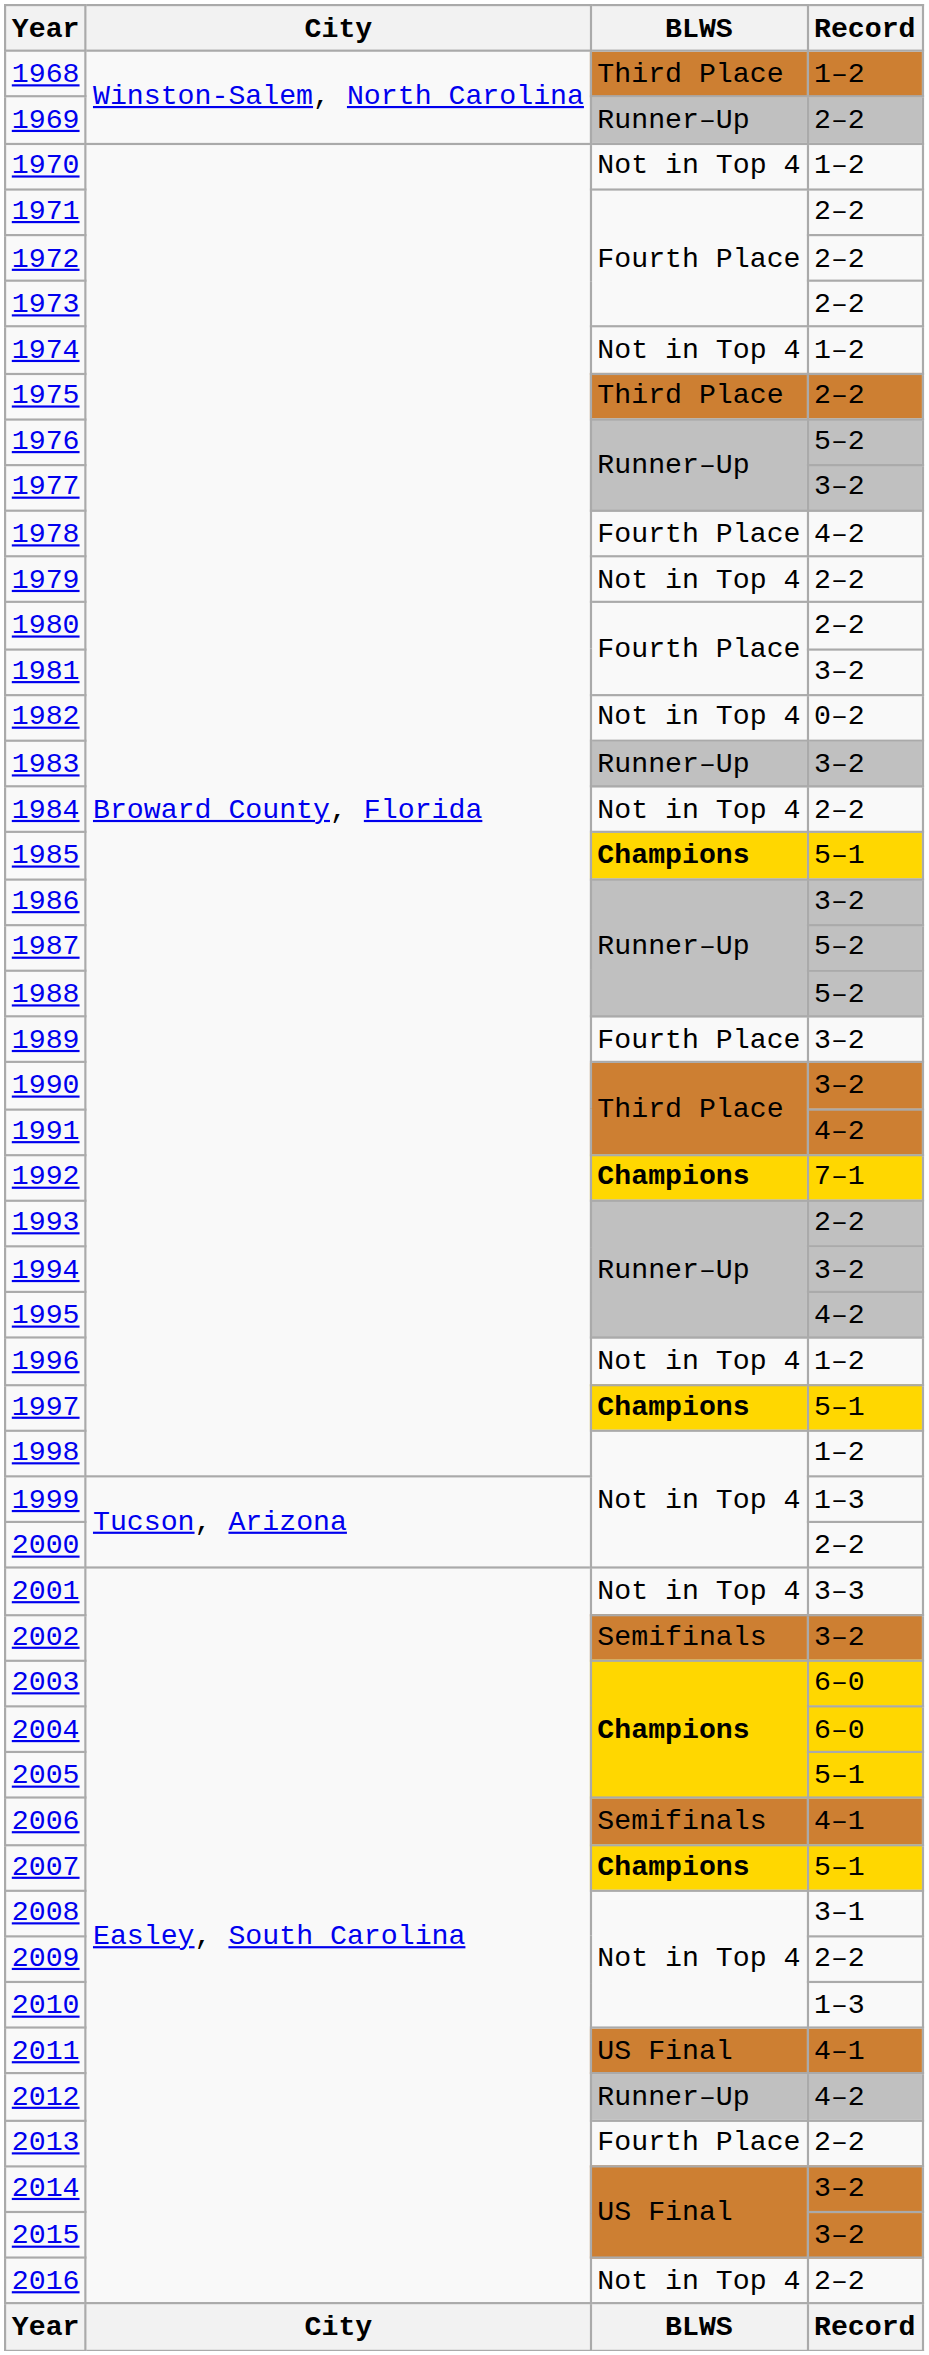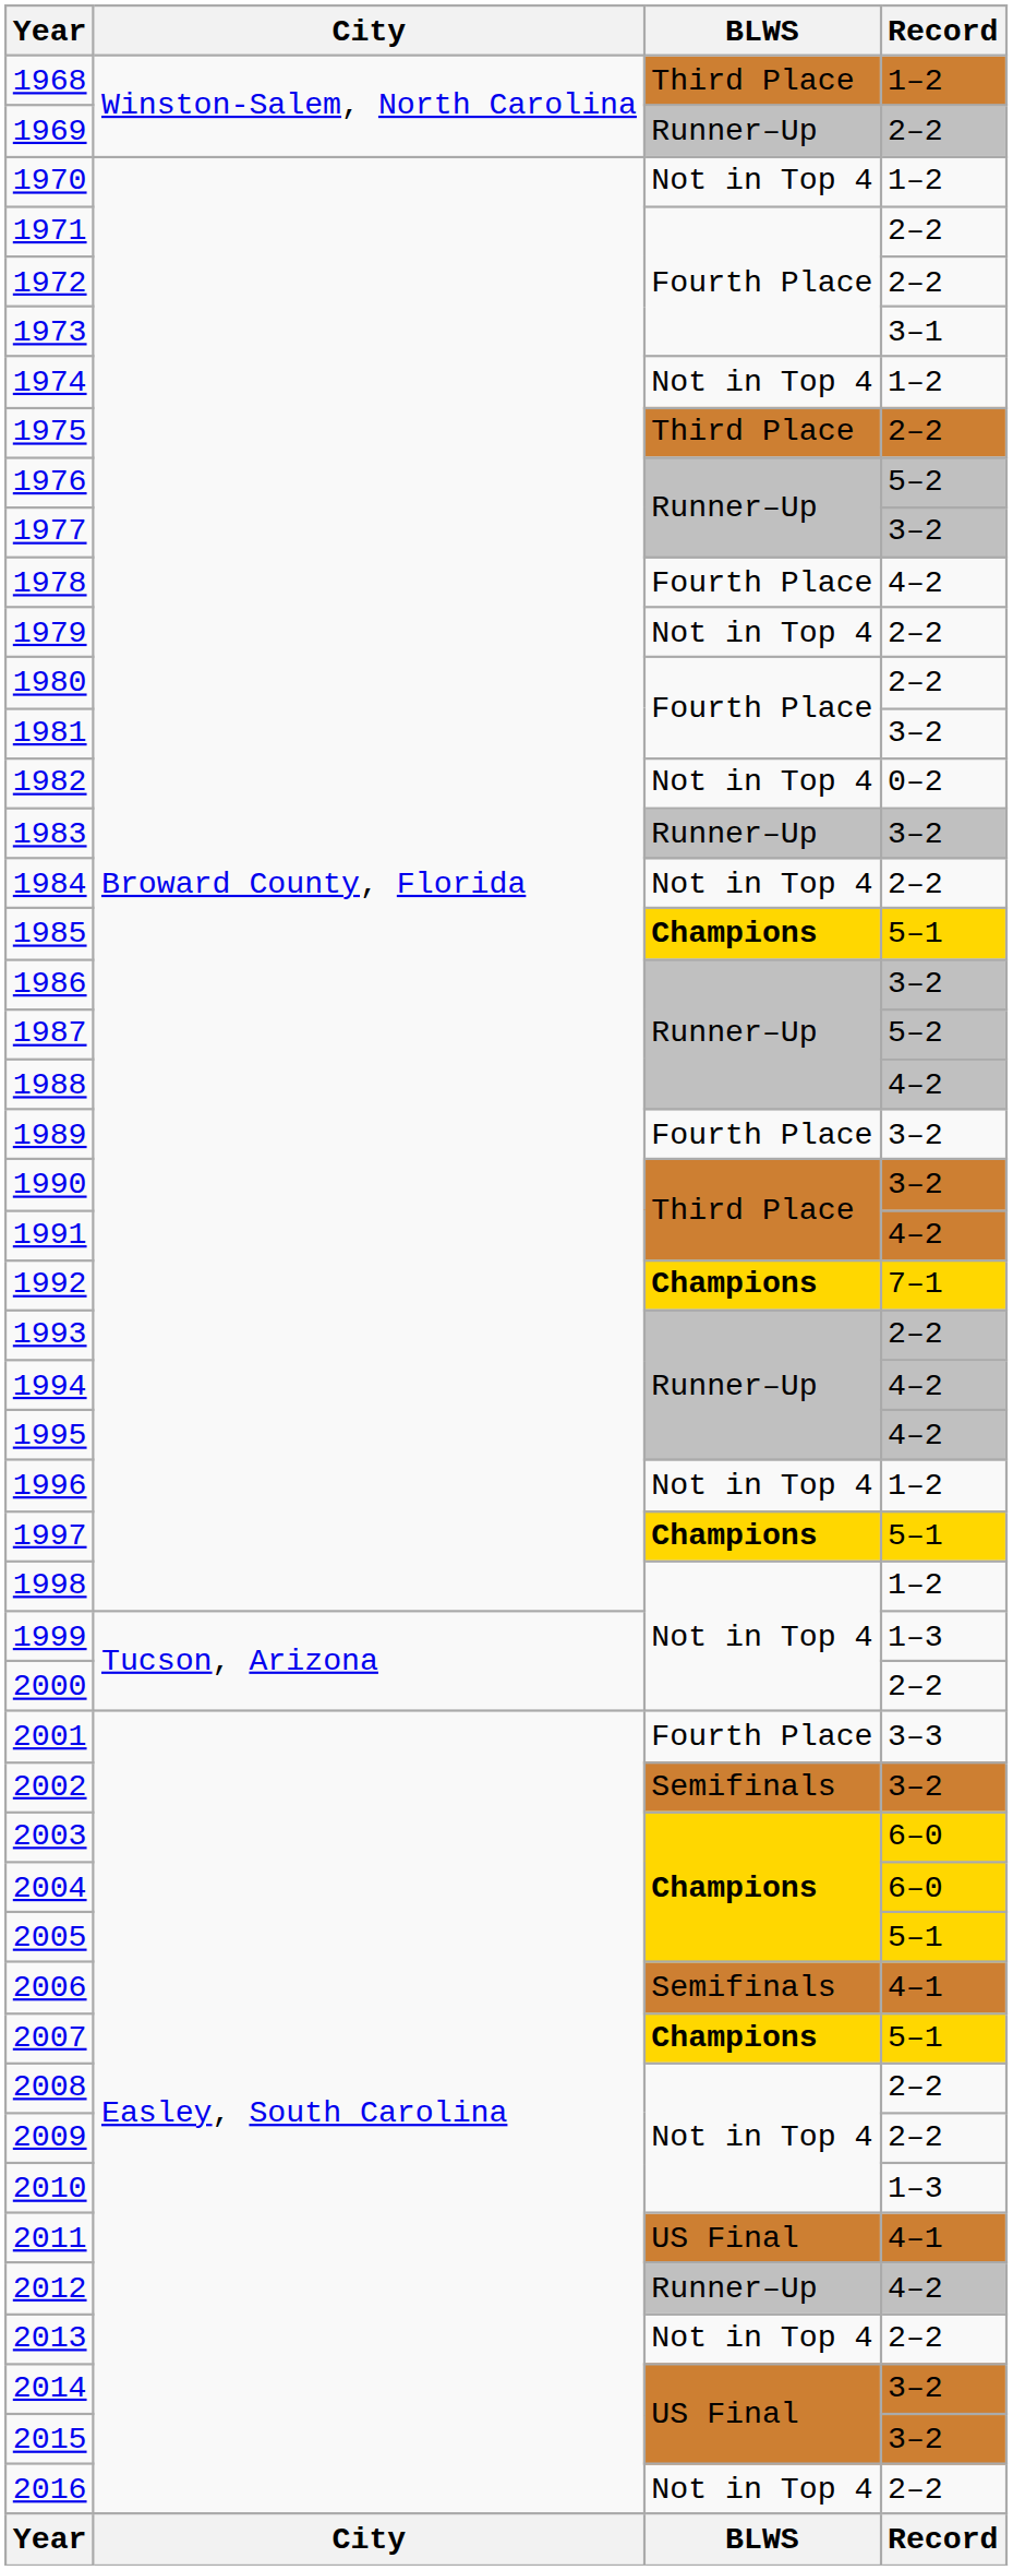1973 | Record: 2–2 -> 3–1
1988 | Record: 5–2 -> 4–2
1994 | Record: 3–2 -> 4–2
2001 | BLWS: Not in Top 4 -> Fourth Place
2008 | Record: 3–1 -> 2–2
2013 | BLWS: Fourth Place -> Not in Top 4
